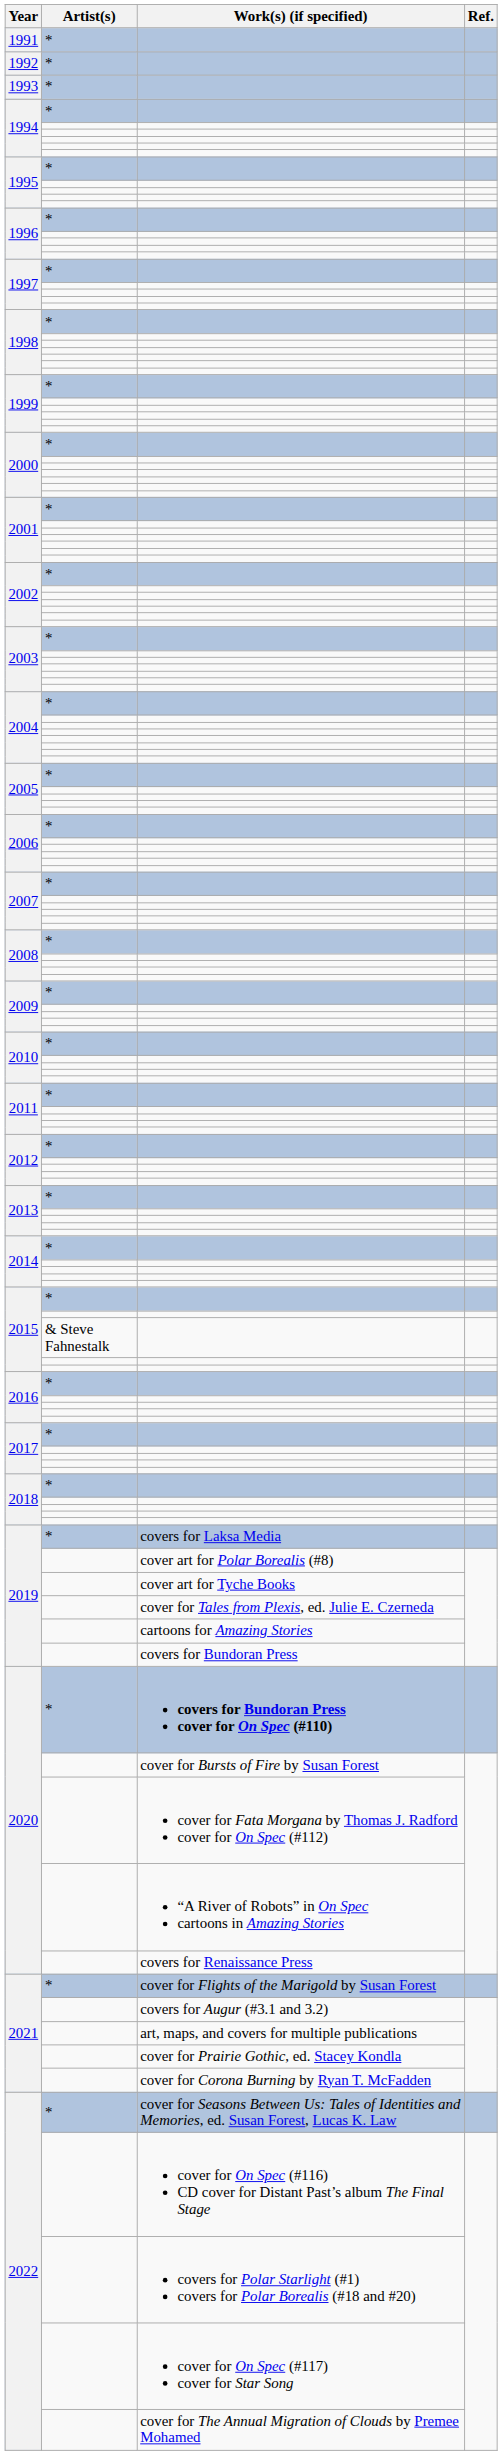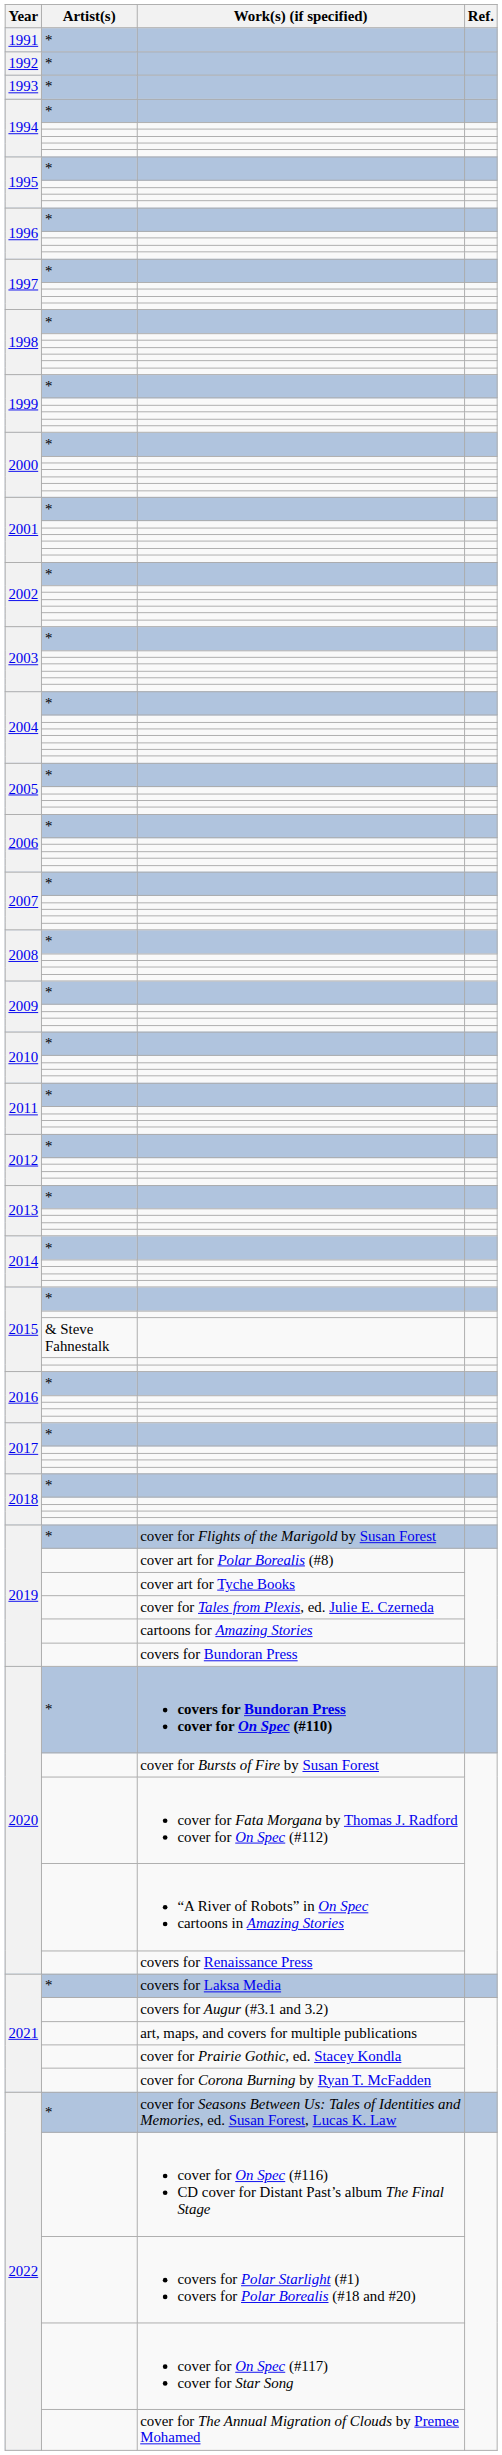2019 / * | Work(s) (if specified): covers for Laksa Media -> cover for Flights of the Marigold by Susan Forest
2021 / * | Work(s) (if specified): cover for Flights of the Marigold by Susan Forest -> covers for Laksa Media
